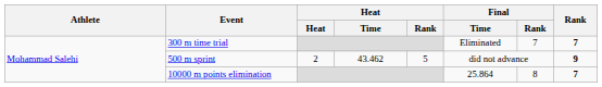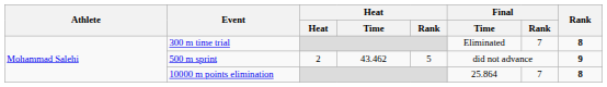300 m time trial | Rank: 7 -> 8
10000 m points elimination | Final / Rank: 8 -> 7
10000 m points elimination | Rank: 7 -> 8
